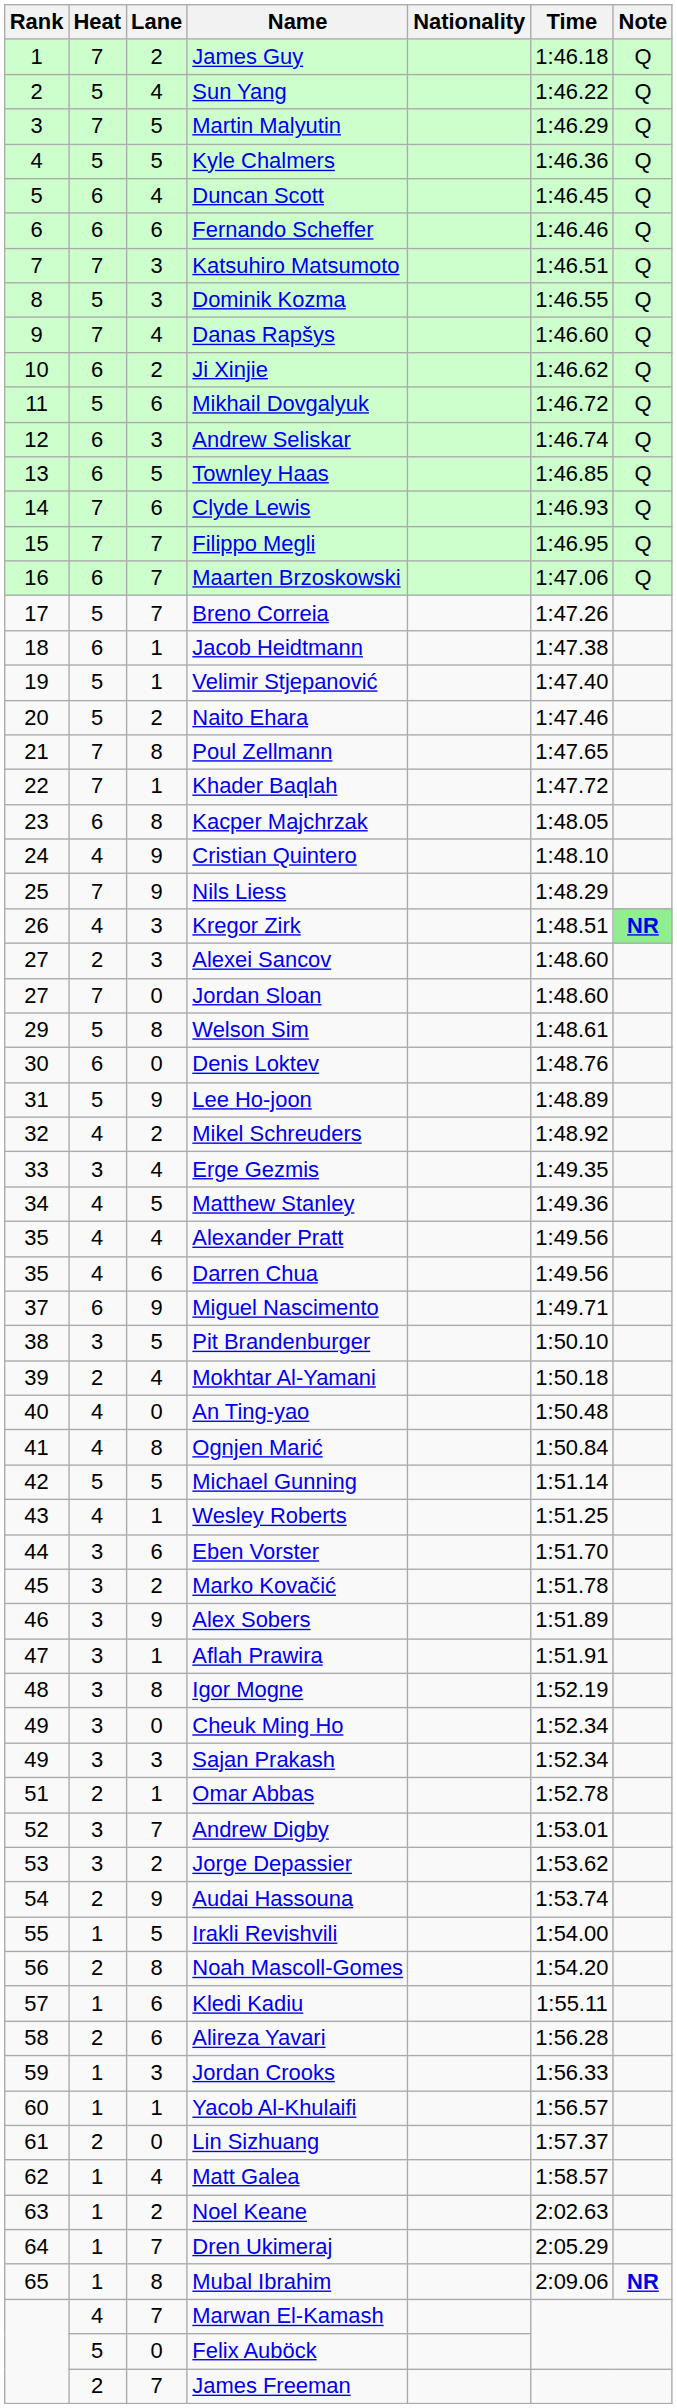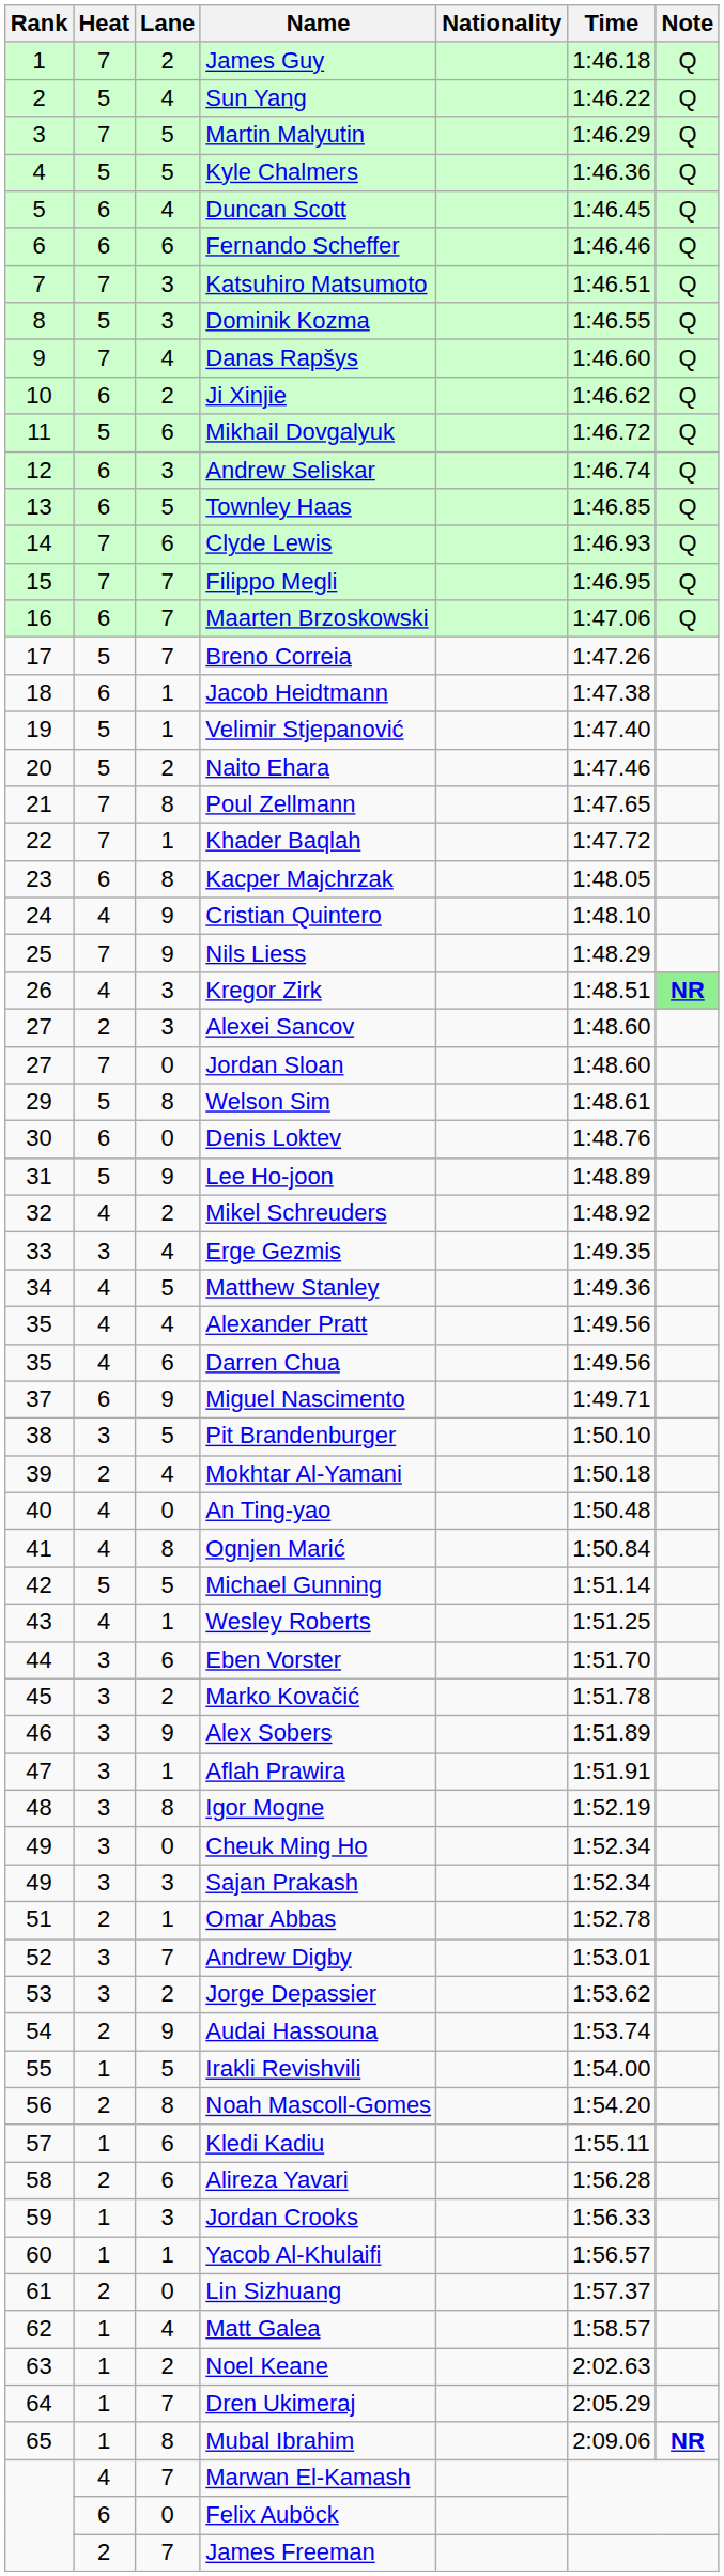Felix Auböck | Heat: 5 -> 6
